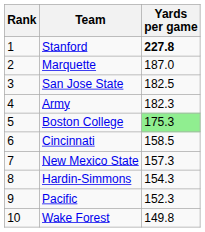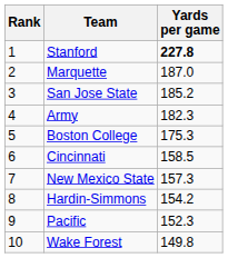San Jose State | Yards per game: 182.5 -> 185.2
Boston College | Yards per game: lightgreen background -> no background
Hardin-Simmons | Yards per game: 154.3 -> 154.2
